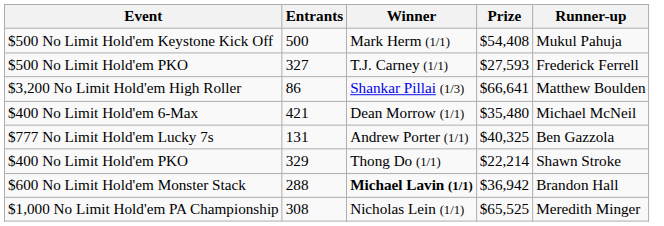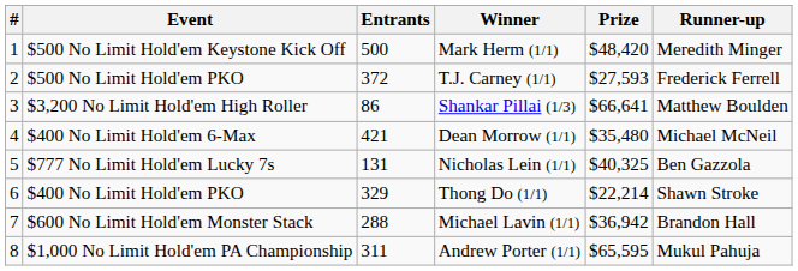+ column: # | 1 | 2 | 3 | 4 | 5 | 6 | 7 | 8
$500 No Limit Hold'em Keystone Kick Off | Prize: $54,408 -> $48,420
$500 No Limit Hold'em Keystone Kick Off | Runner-up: Mukul Pahuja -> Meredith Minger
$500 No Limit Hold'em PKO | Entrants: 327 -> 372
$777 No Limit Hold'em Lucky 7s | Winner: Andrew Porter (1/1) -> Nicholas Lein (1/1)
$600 No Limit Hold'em Monster Stack | Winner: bold -> normal
$1,000 No Limit Hold'em PA Championship | Entrants: 308 -> 311
$1,000 No Limit Hold'em PA Championship | Winner: Nicholas Lein (1/1) -> Andrew Porter (1/1)
$1,000 No Limit Hold'em PA Championship | Prize: $65,525 -> $65,595
$1,000 No Limit Hold'em PA Championship | Runner-up: Meredith Minger -> Mukul Pahuja
